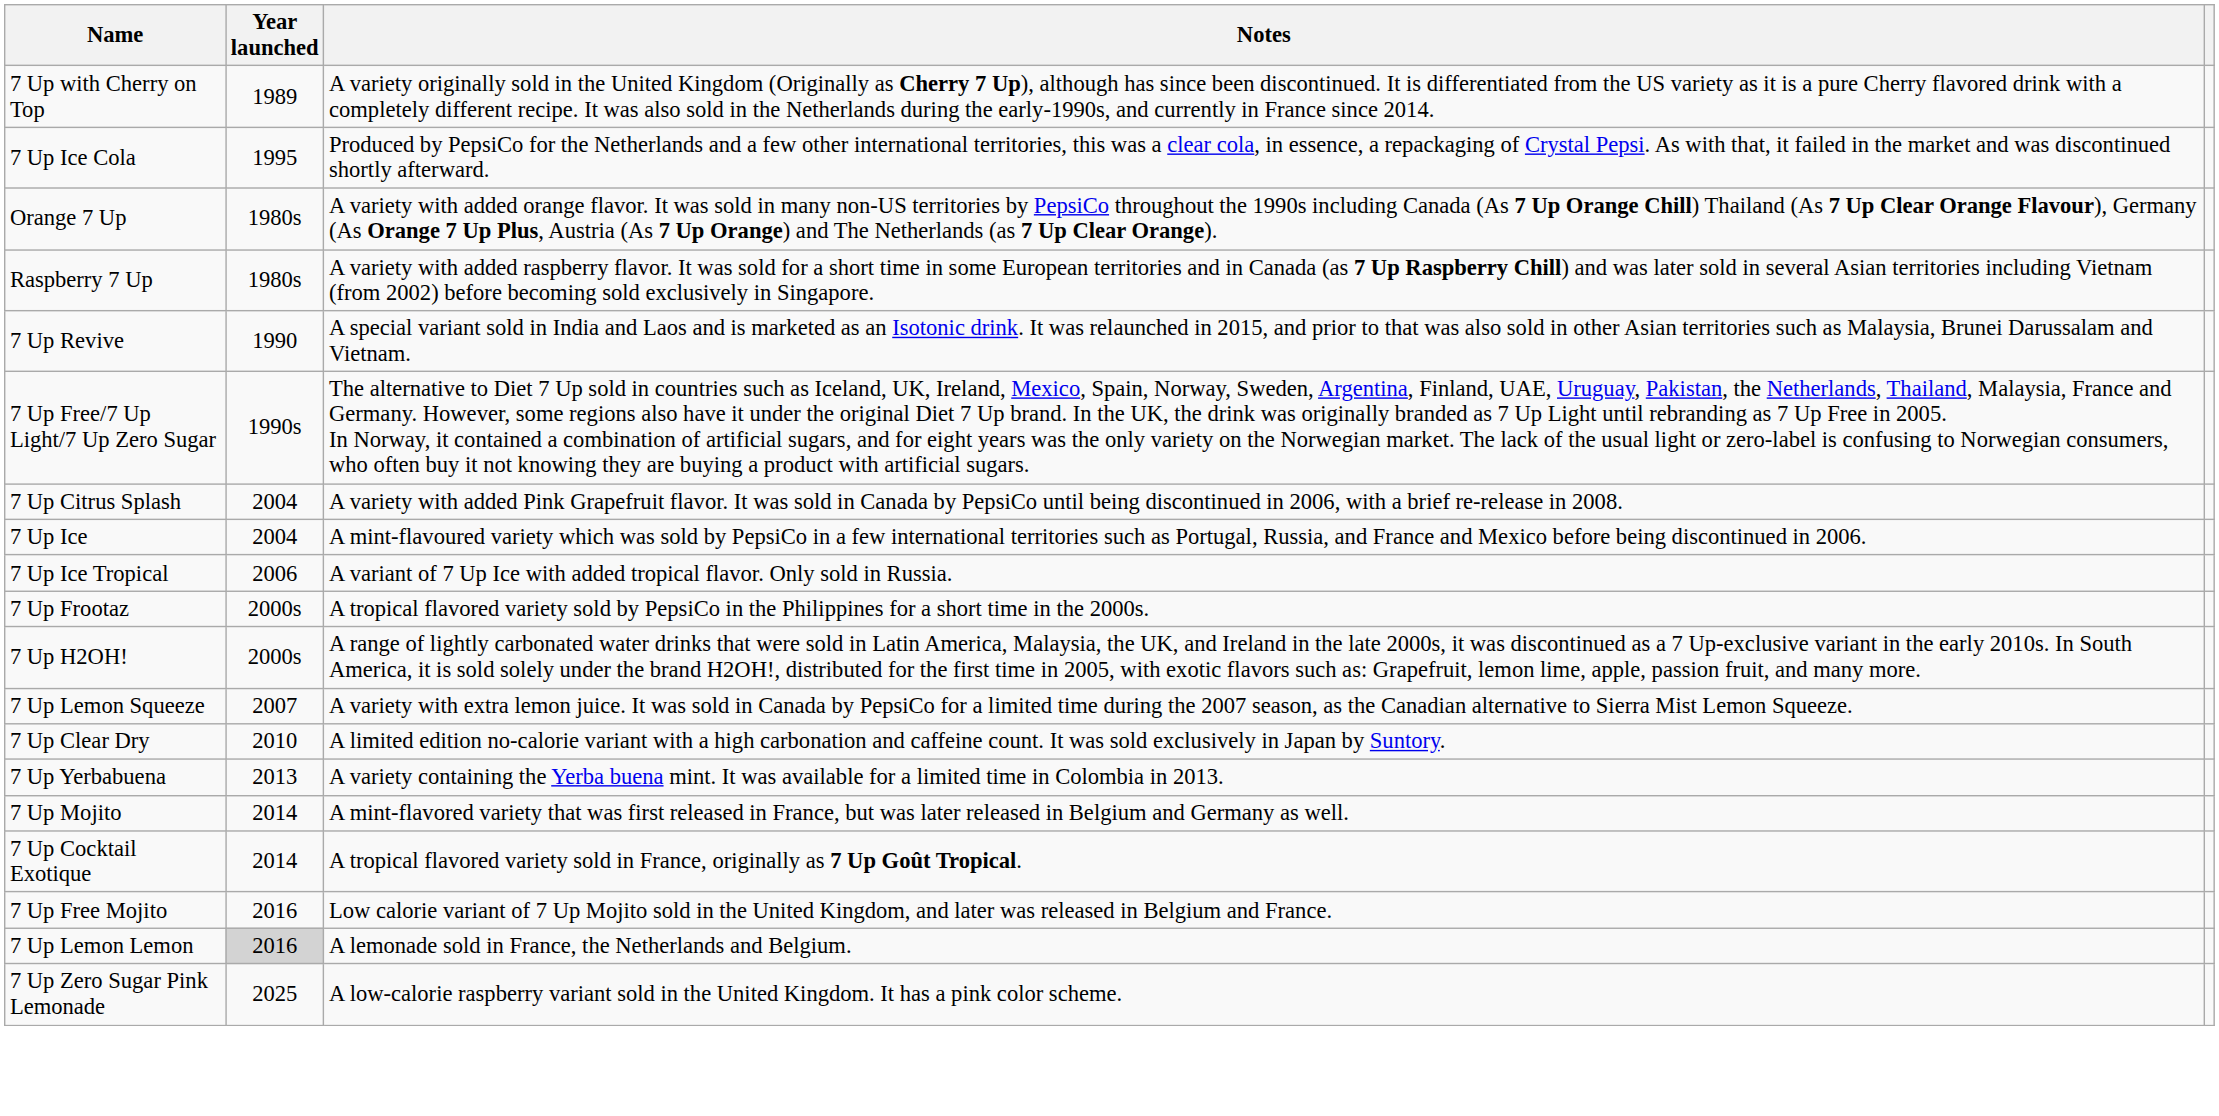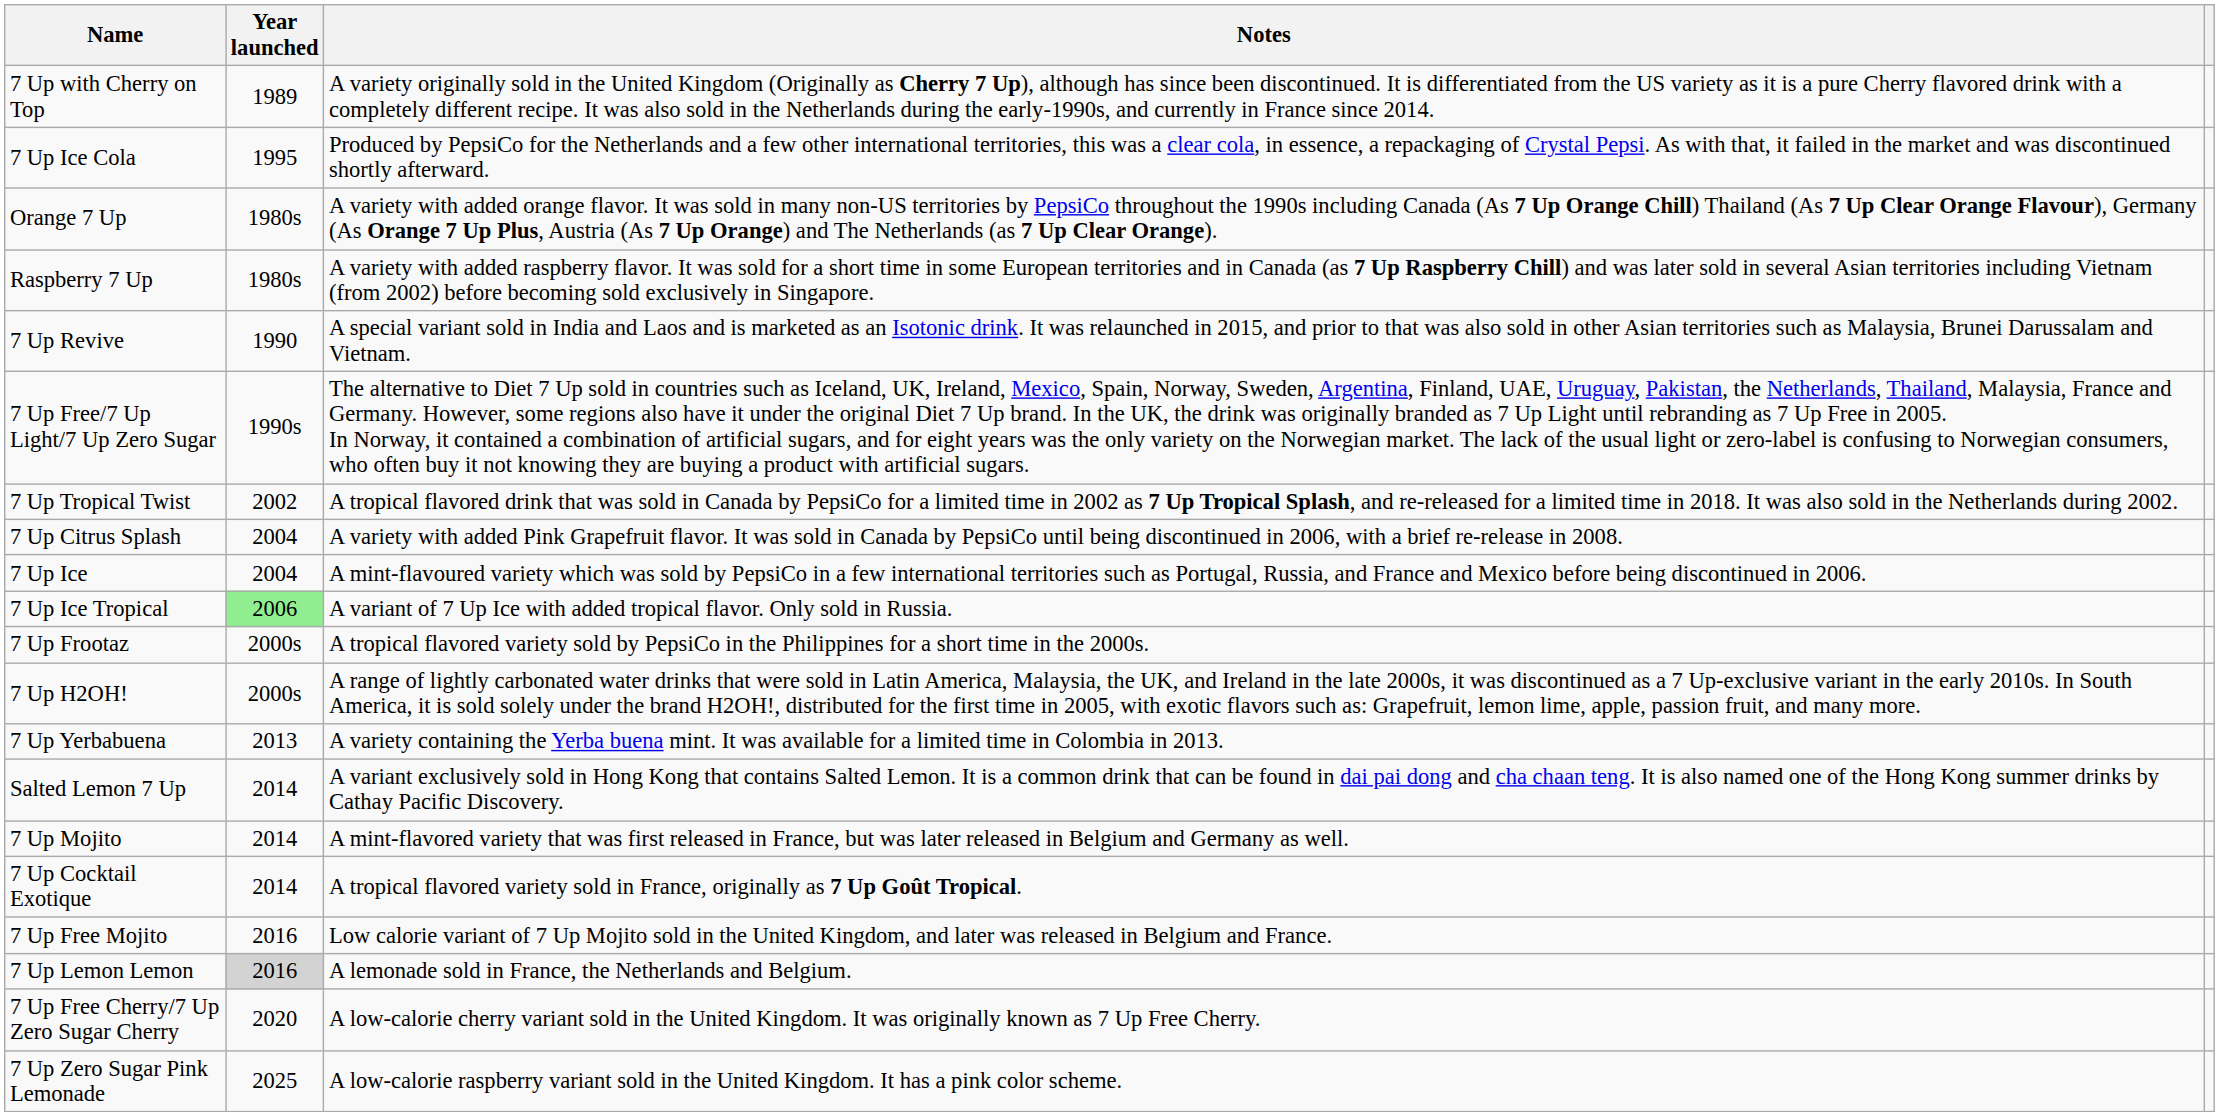+ row: 7 Up Tropical Twist | 2002 | A tropical flavored drink that was sold in Canada by PepsiCo for a limited time in 2002 as 7 Up Tropical Splash, and re-released for a limited time in 2018. It was also sold in the Netherlands during 2002.
7 Up Ice Tropical | Year launched: no background -> lightgreen background
- row: 7 Up Lemon Squeeze | 2007 | A variety with extra lemon juice. It was sold in Canada by PepsiCo for a limited time during the 2007 season, as the Canadian alternative to Sierra Mist Lemon Squeeze.
- row: 7 Up Clear Dry | 2010 | A limited edition no-calorie variant with a high carbonation and caffeine count. It was sold exclusively in Japan by Suntory.
+ row: Salted Lemon 7 Up | 2014 | A variant exclusively sold in Hong Kong that contains Salted Lemon. It is a common drink that can be found in dai pai dong and cha chaan teng. It is also named one of the Hong Kong summer drinks by Cathay Pacific Discovery.
+ row: 7 Up Free Cherry/7 Up Zero Sugar Cherry | 2020 | A low-calorie cherry variant sold in the United Kingdom. It was originally known as 7 Up Free Cherry.
